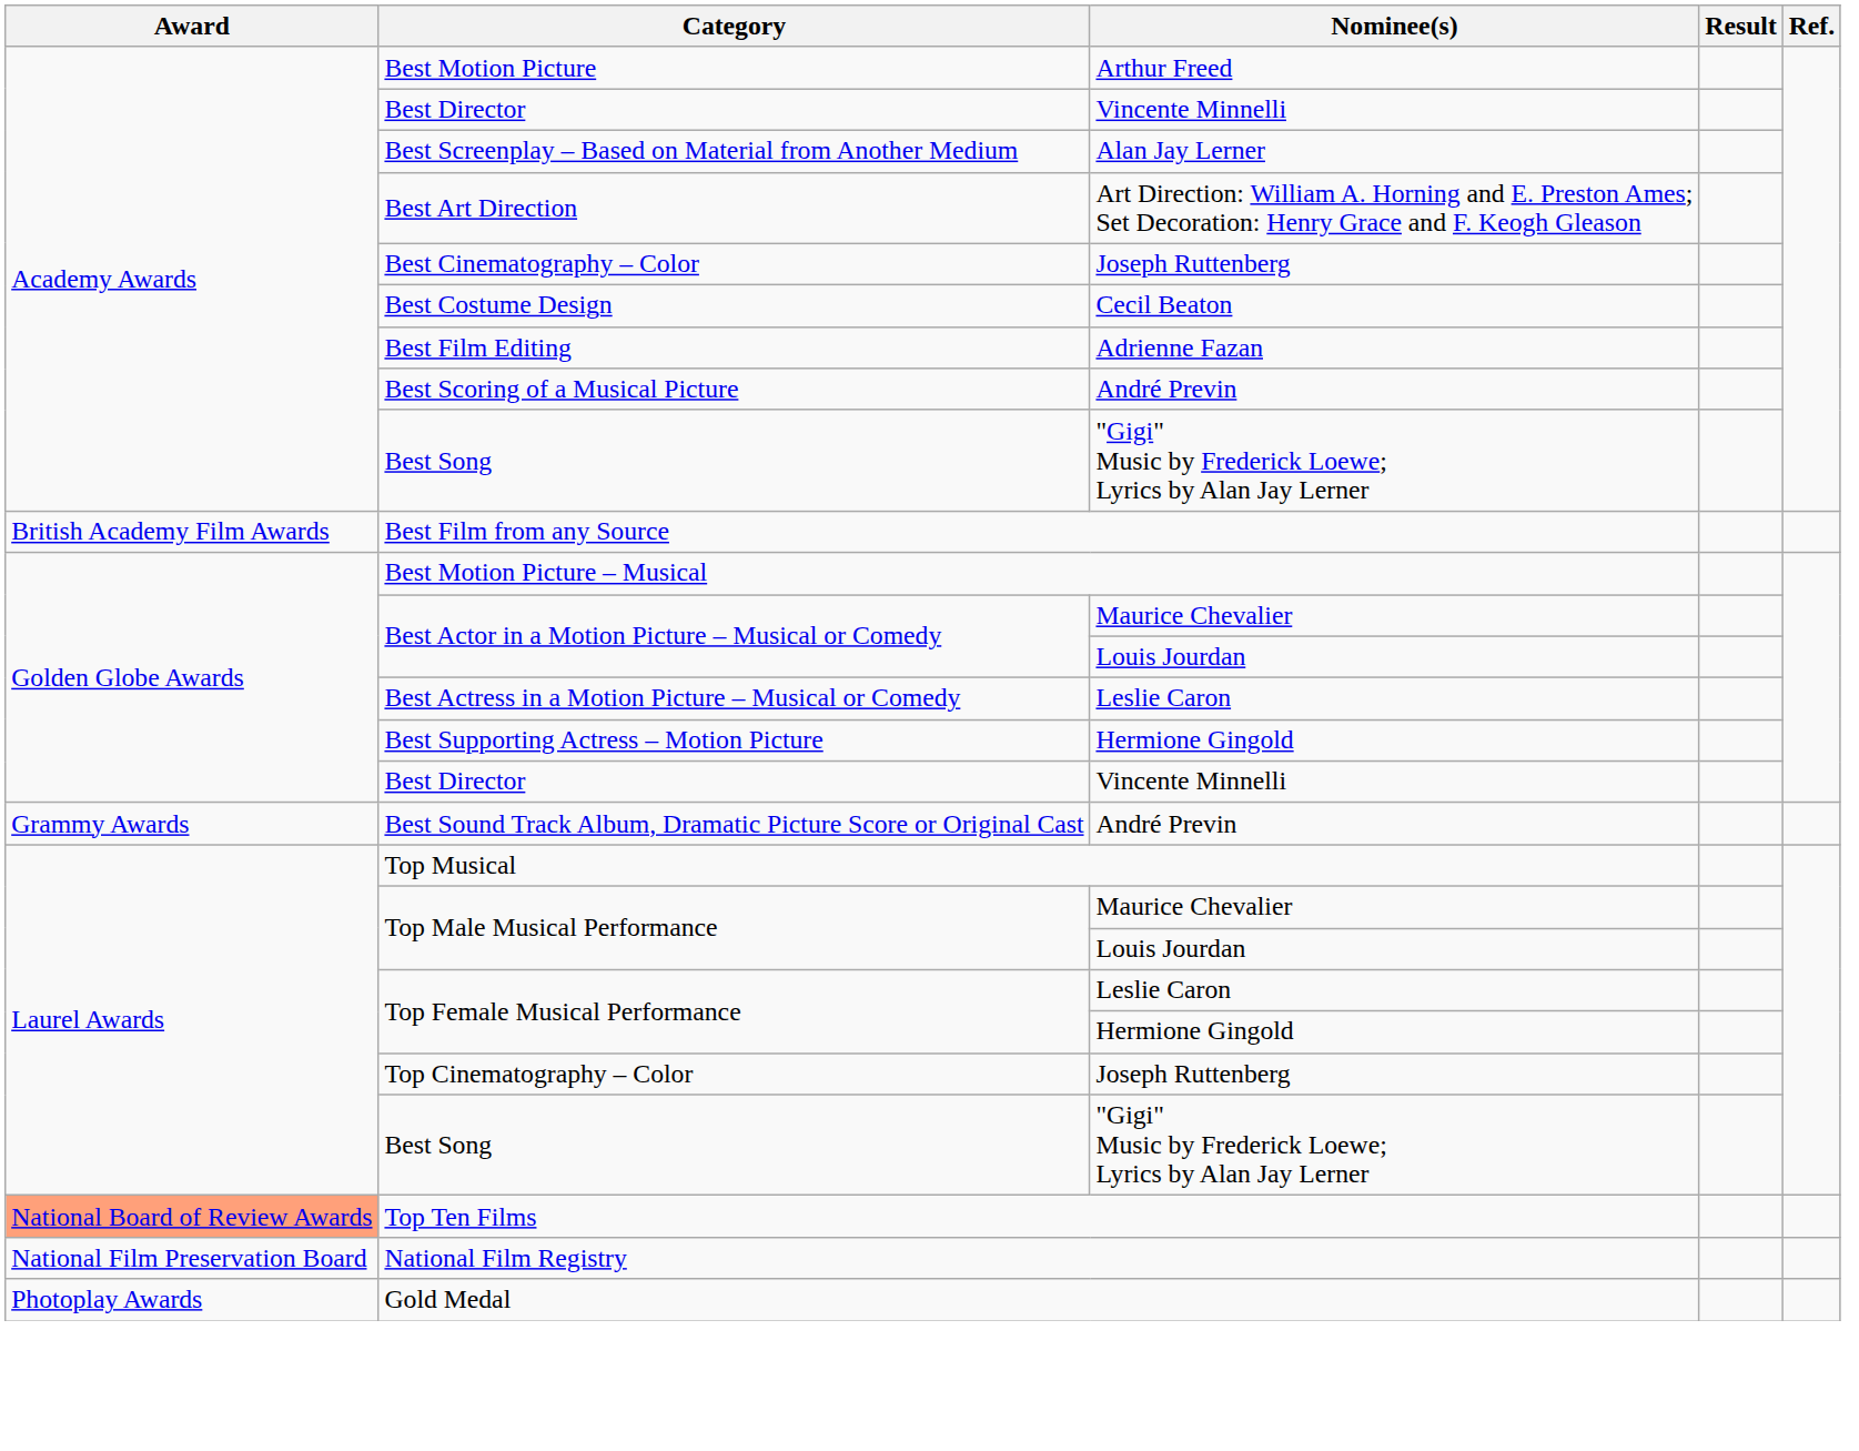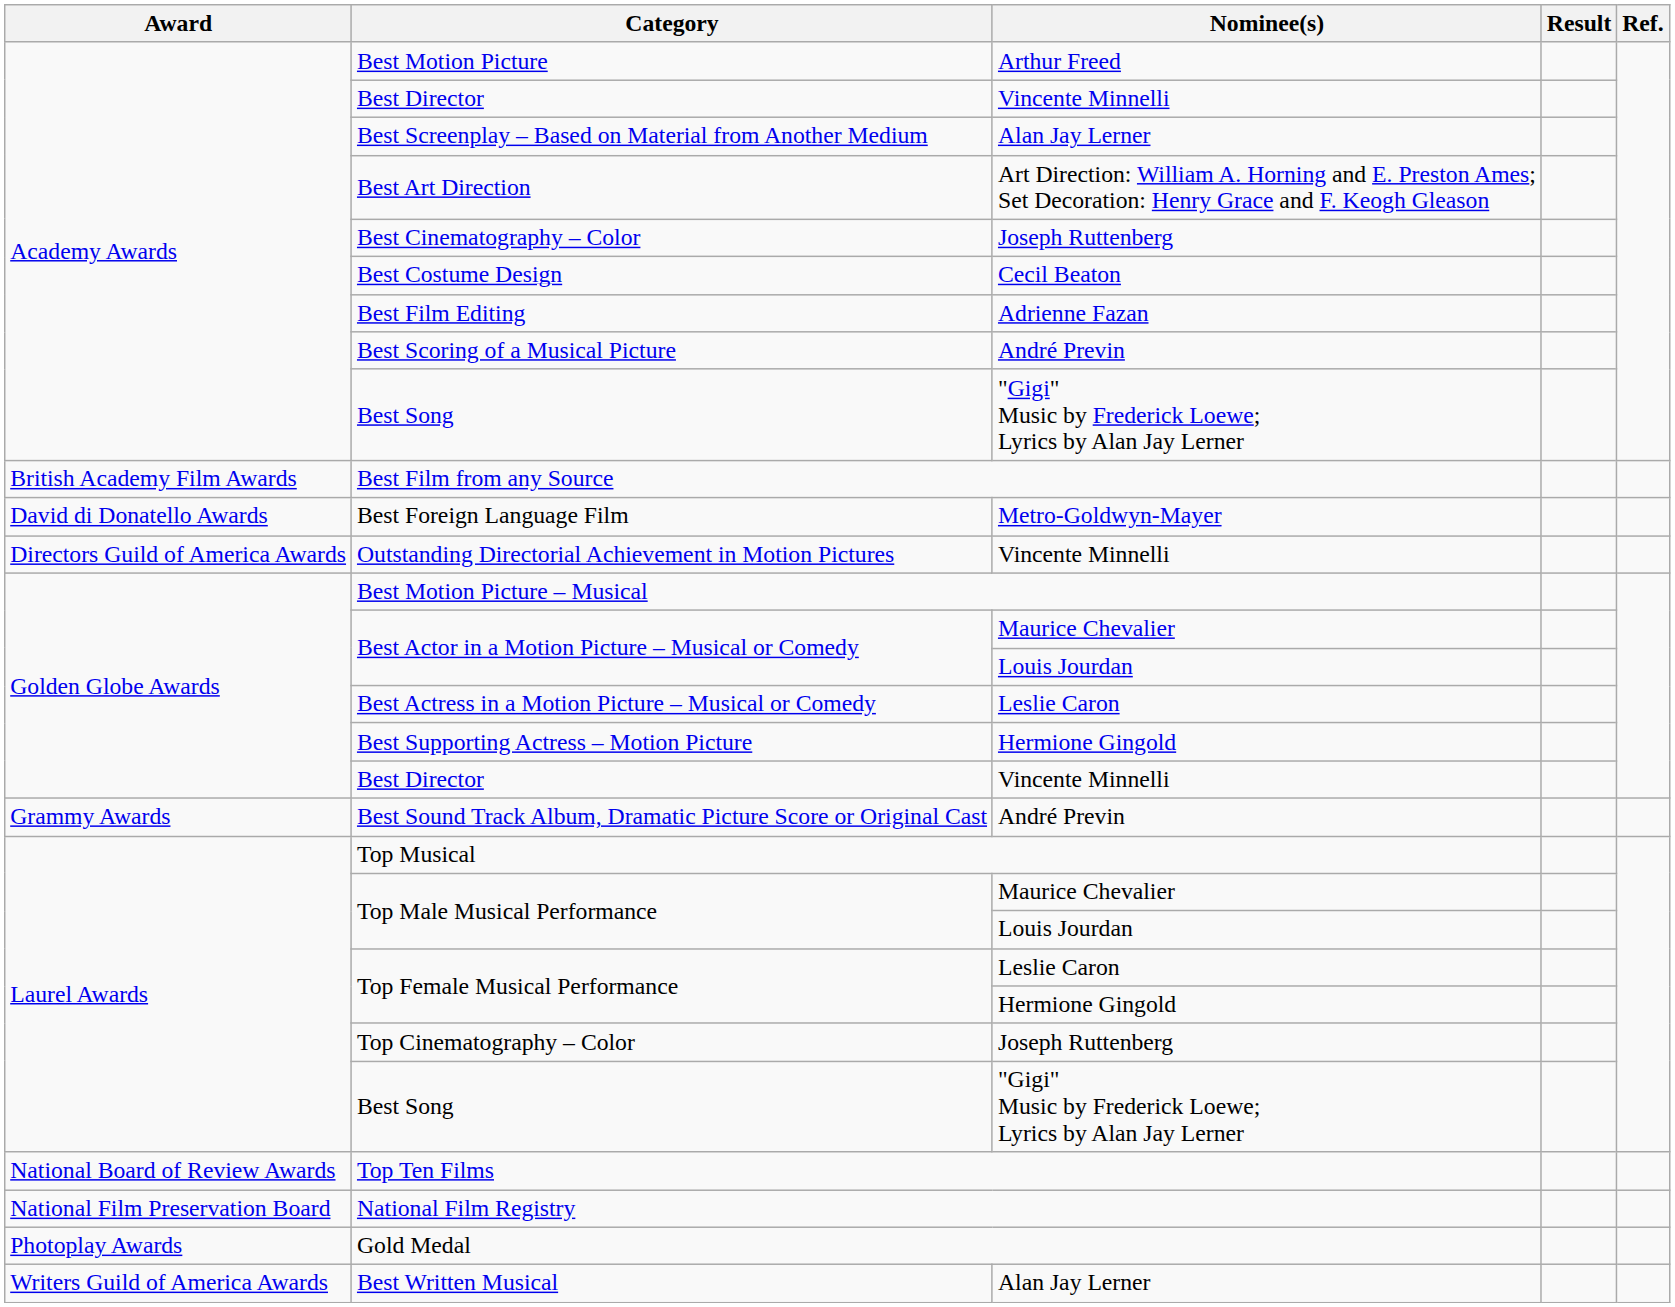+ row: David di Donatello Awards | Best Foreign Language Film | Metro-Goldwyn-Mayer
+ row: Directors Guild of America Awards | Outstanding Directorial Achievement in Motion Pictures | Vincente Minnelli
Top Ten Films | Award: lightsalmon background -> no background
+ row: Writers Guild of America Awards | Best Written Musical | Alan Jay Lerner
